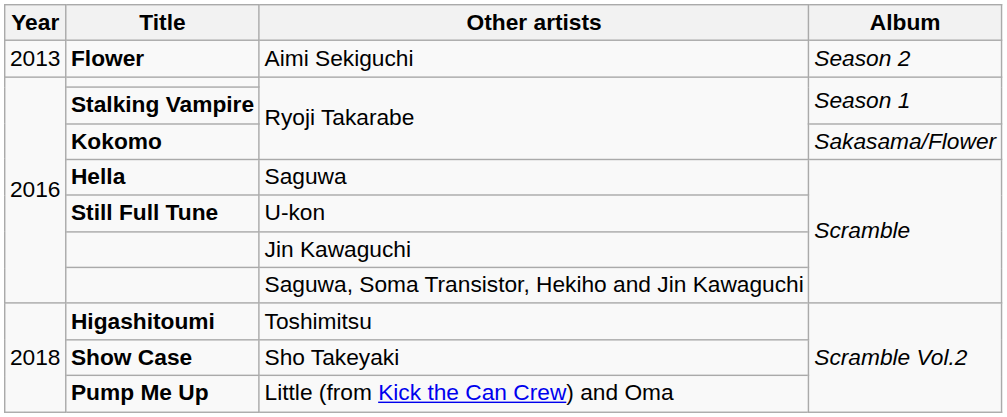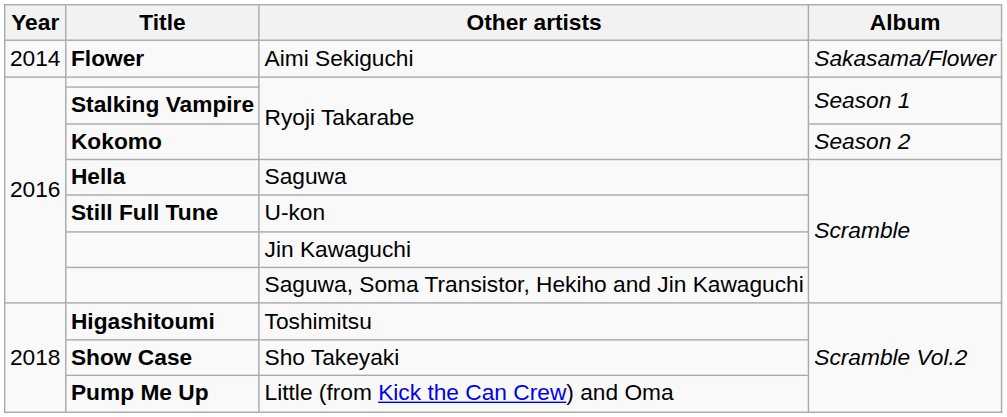Flower | Year: 2013 -> 2014
Flower | Album: Season 2 -> Sakasama/Flower
Kokomo | Album: Sakasama/Flower -> Season 2
